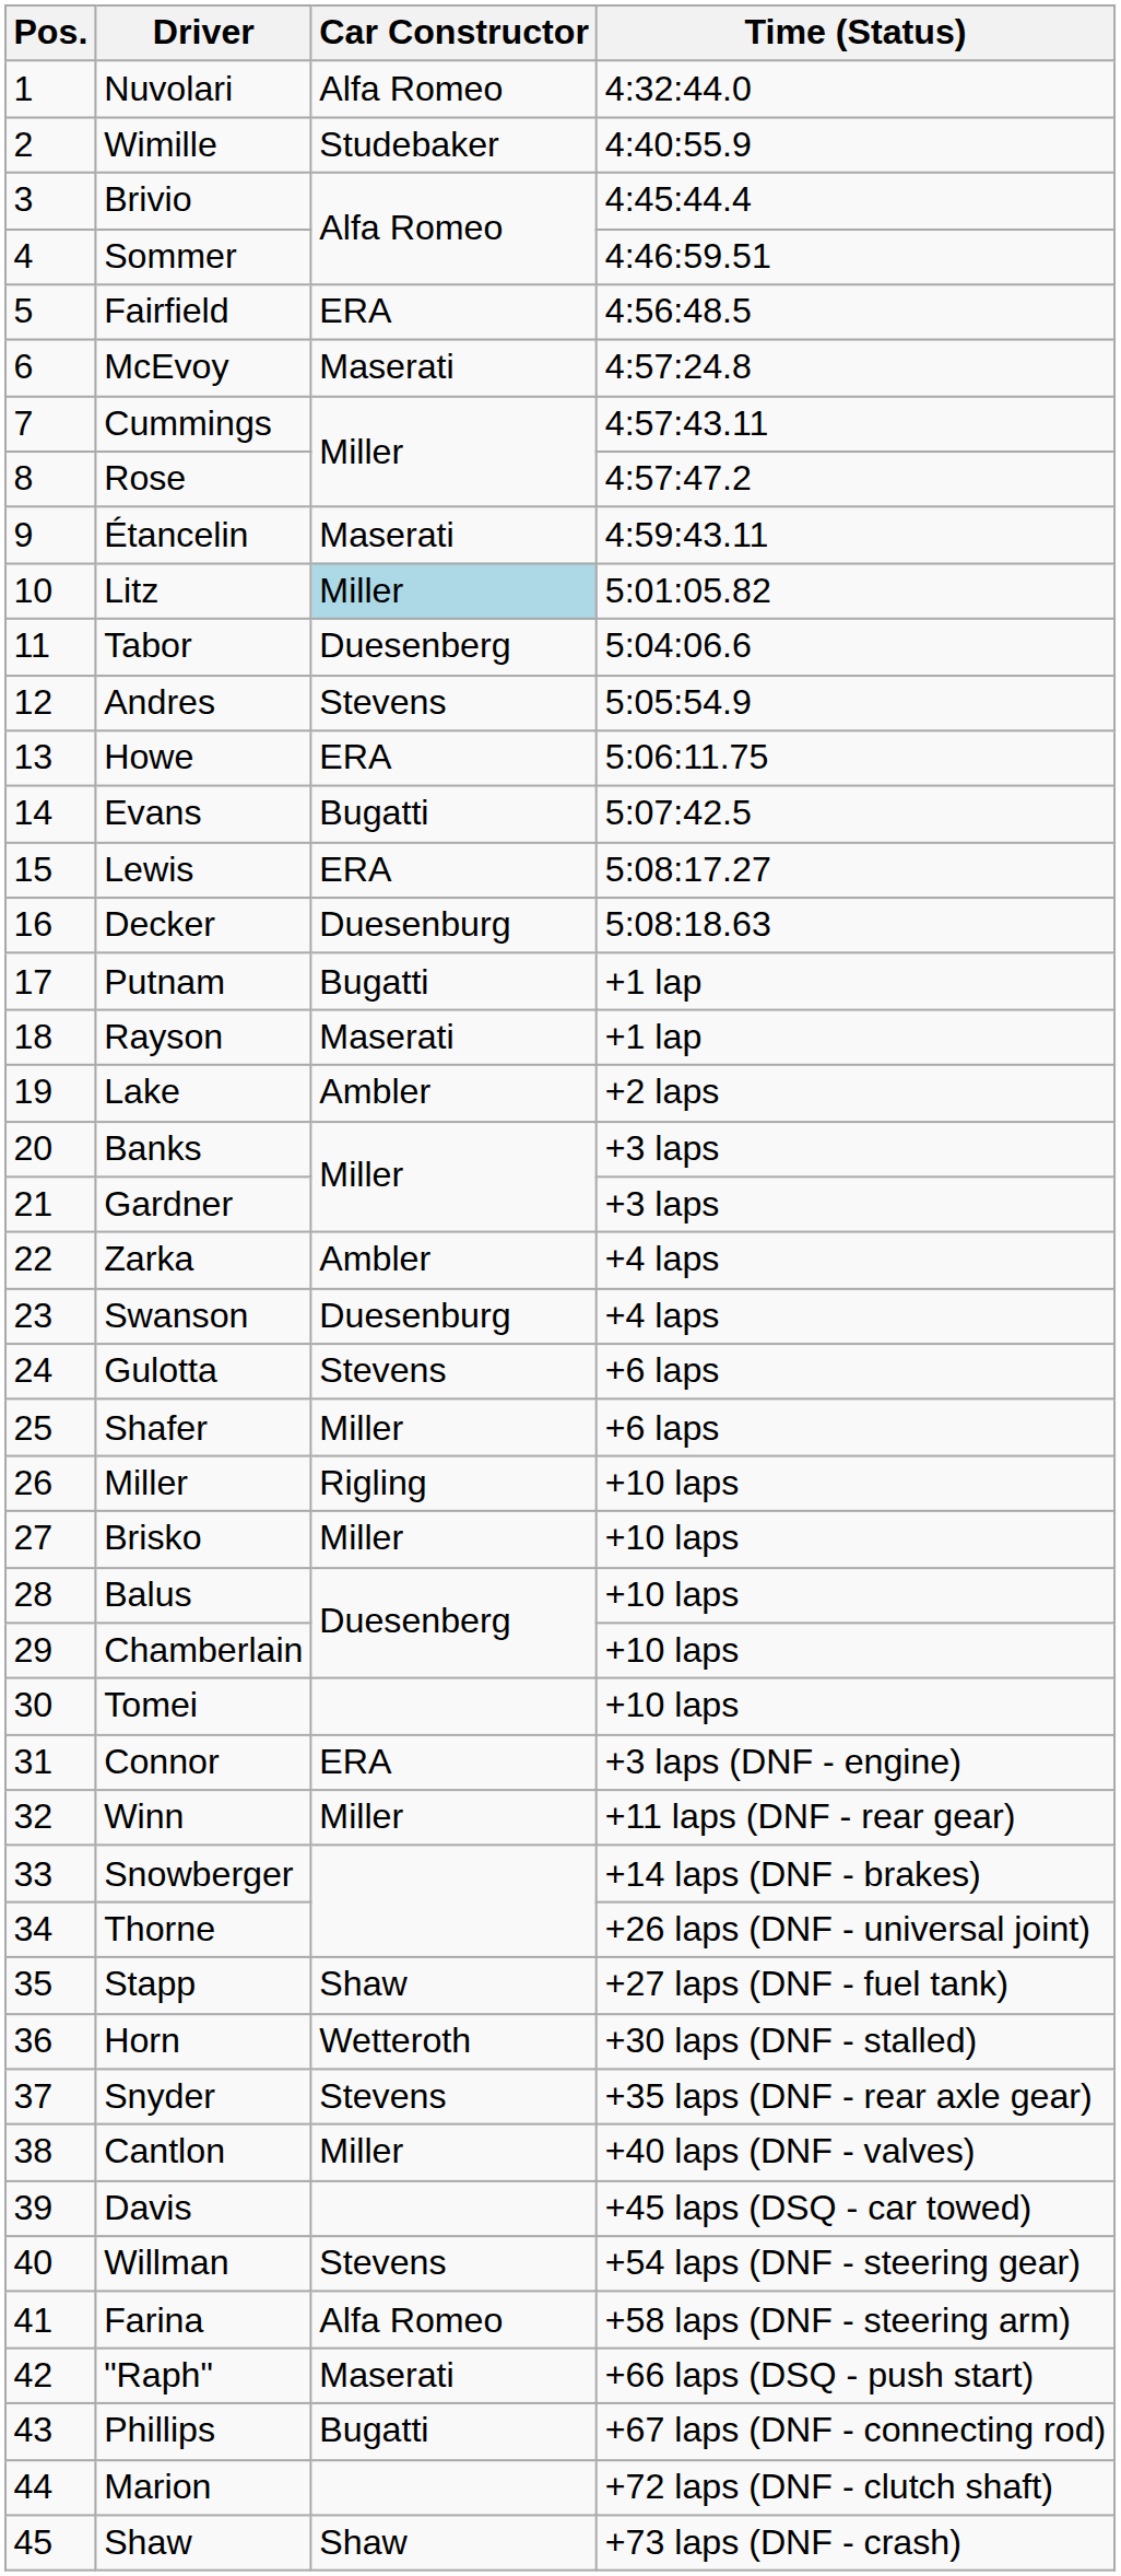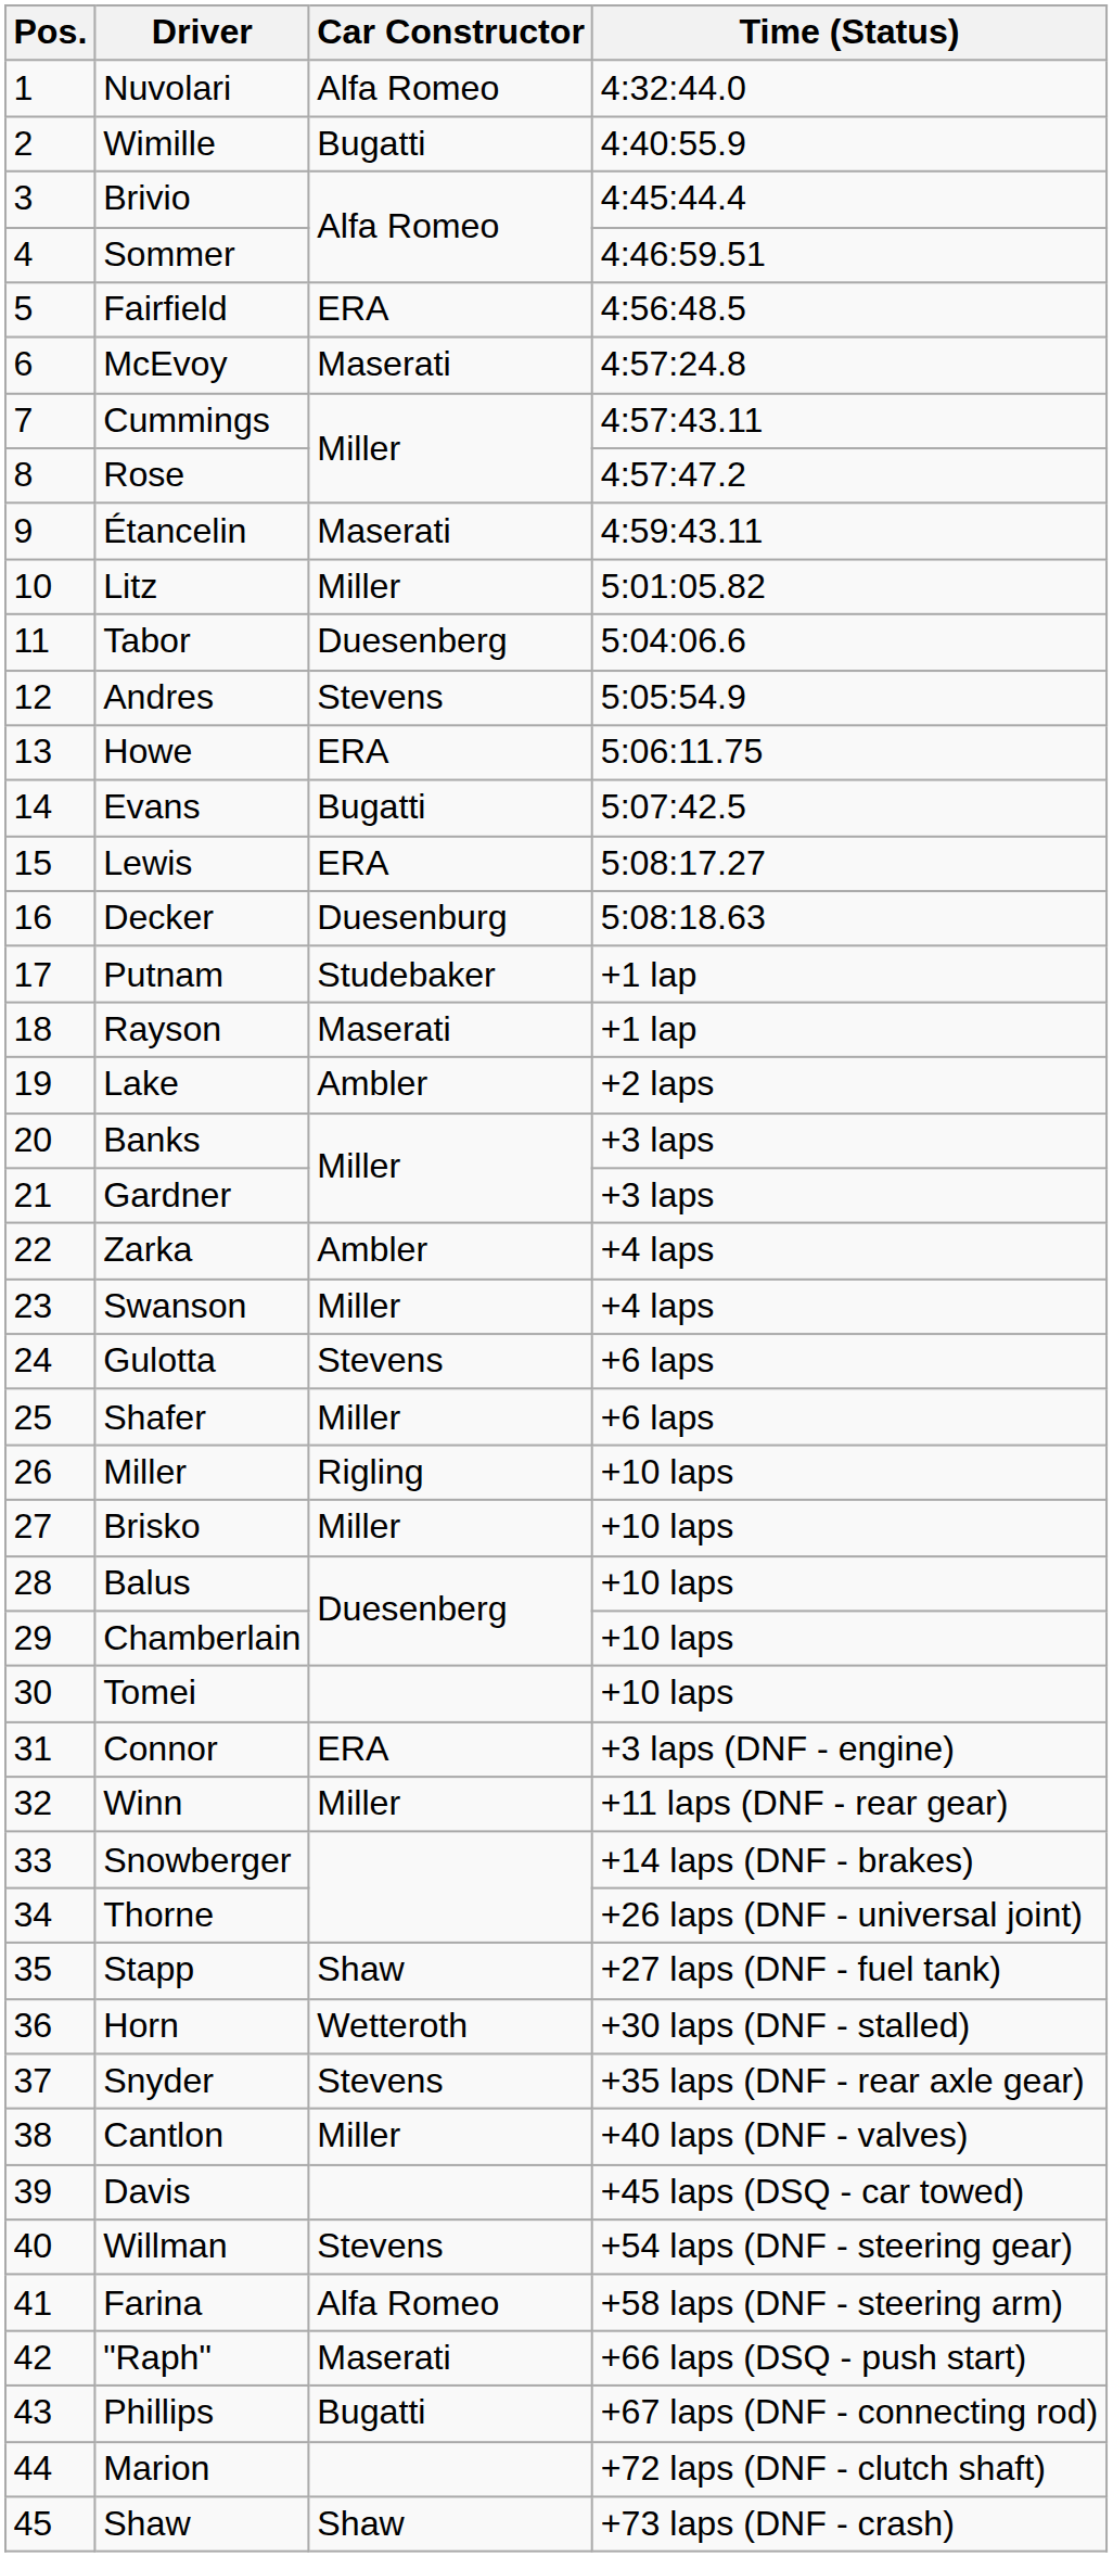Wimille | Car Constructor: Studebaker -> Bugatti
Litz | Car Constructor: lightblue background -> no background
Putnam | Car Constructor: Bugatti -> Studebaker
Swanson | Car Constructor: Duesenburg -> Miller
